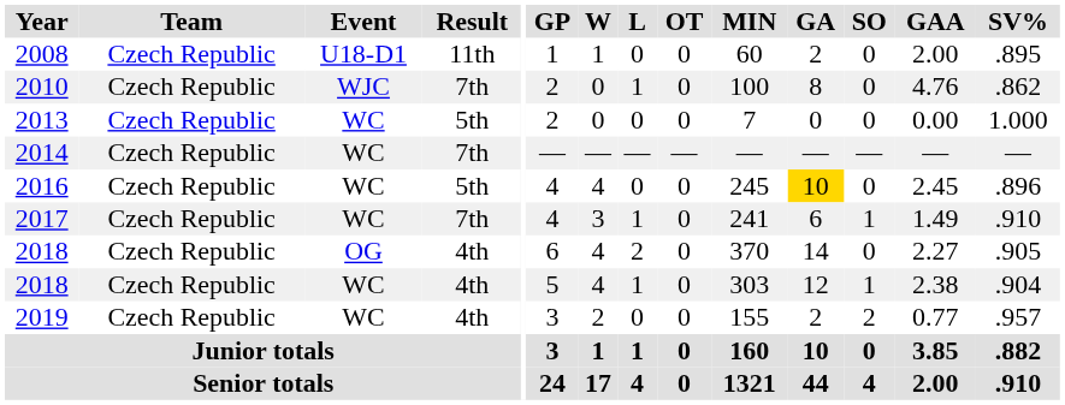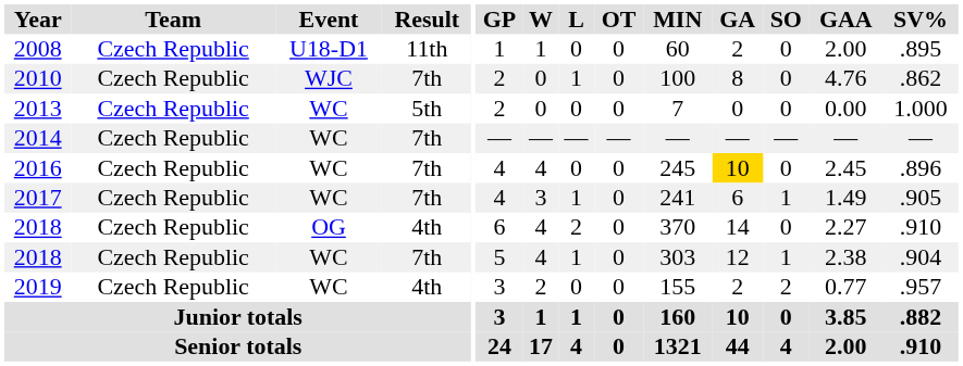2016 | Result: 5th -> 7th
2017 | SV%: .910 -> .905
2018 / OG | SV%: .905 -> .910
2018 / WC | Result: 4th -> 7th
